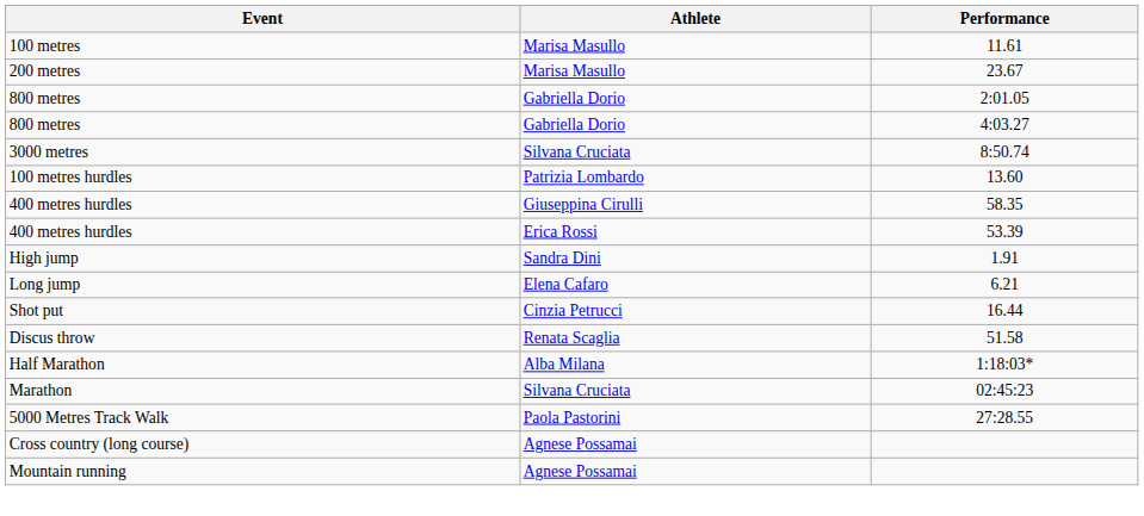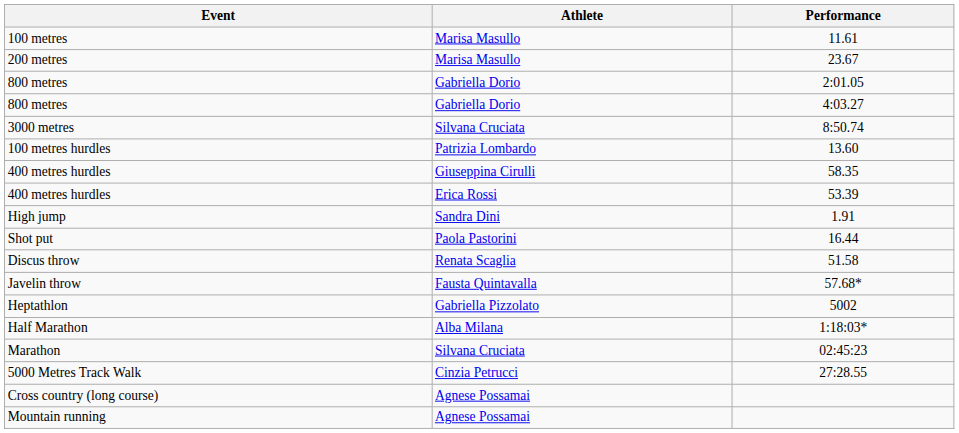- row: Long jump | Elena Cafaro | 6.21
16.44 | Athlete: Cinzia Petrucci -> Paola Pastorini
+ row: Javelin throw | Fausta Quintavalla | 57.68*
+ row: Heptathlon | Gabriella Pizzolato | 5002
27:28.55 | Athlete: Paola Pastorini -> Cinzia Petrucci
